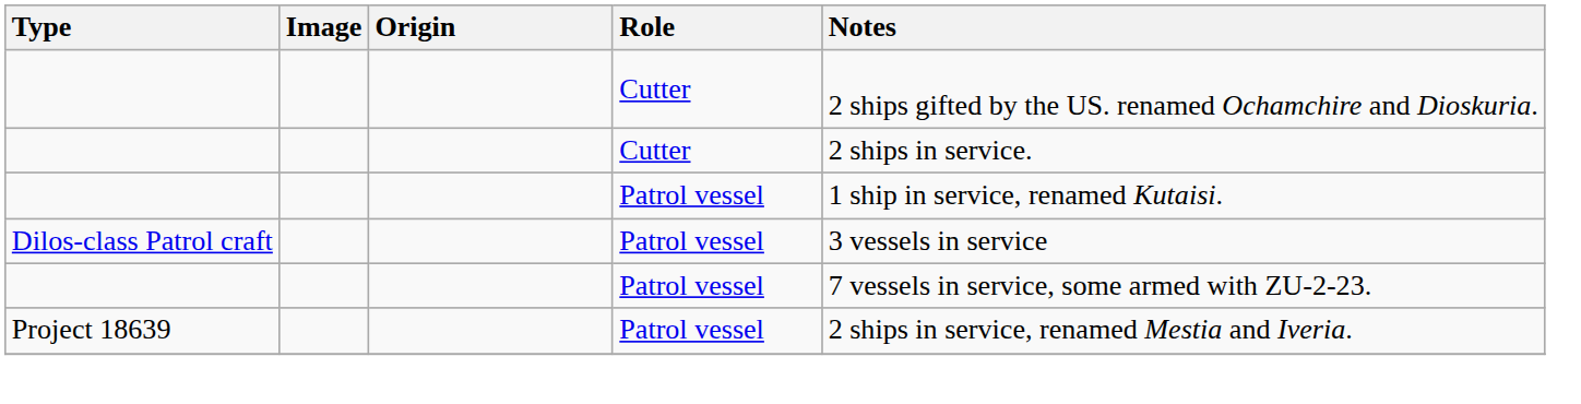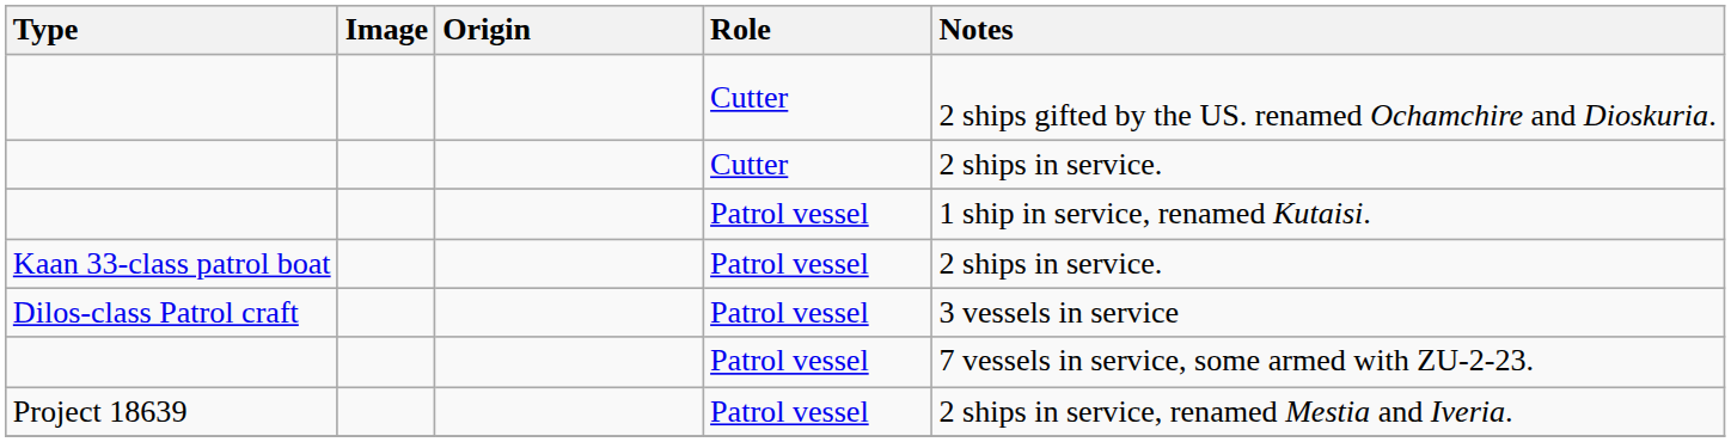+ row: Kaan 33-class patrol boat | Patrol vessel | 2 ships in service.
